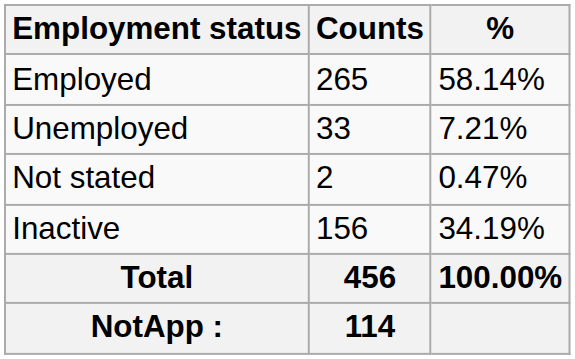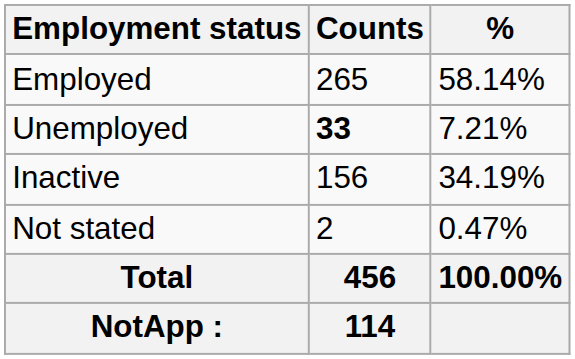Unemployed | Counts: normal -> bold
rows swapped: Inactive <-> Not stated
